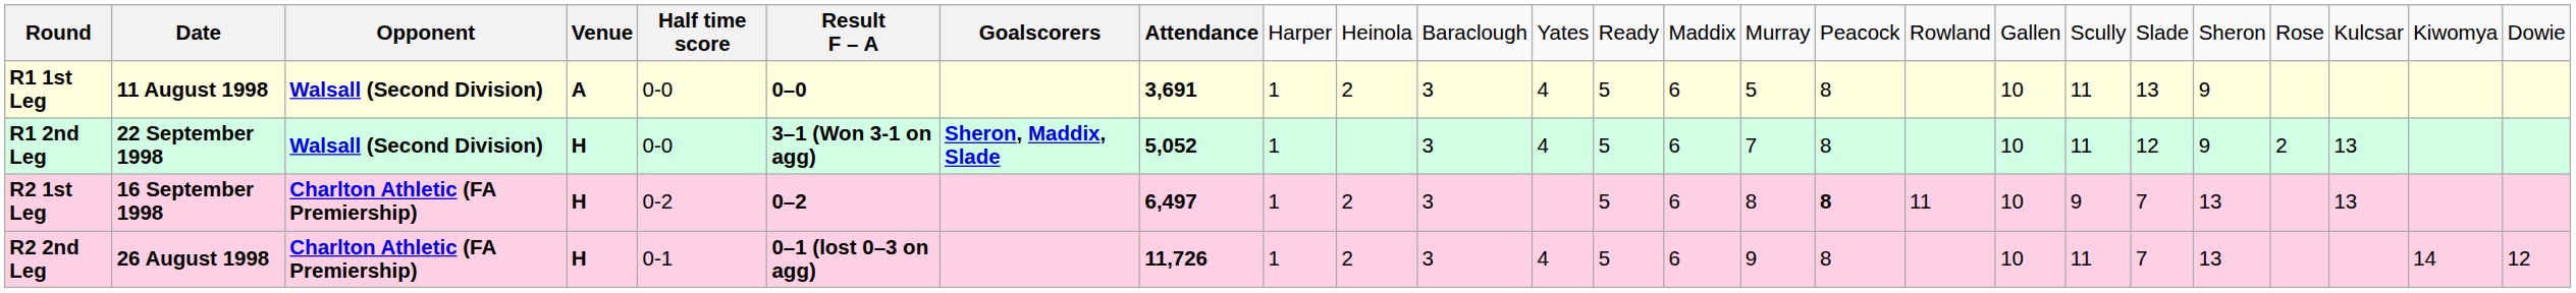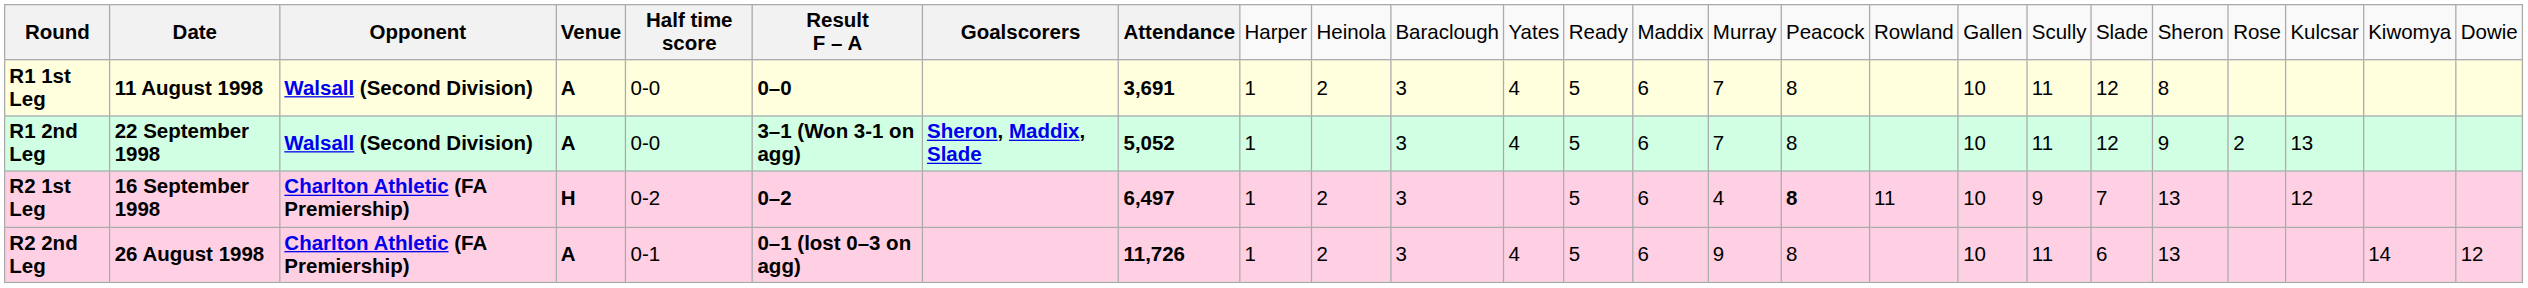R1 1st Leg | column 15: 5 -> 7
R1 1st Leg | column 20: 13 -> 12
R1 1st Leg | column 21: 9 -> 8
R1 2nd Leg | column 4: H -> A
R2 1st Leg | column 15: 8 -> 4
R2 1st Leg | column 23: 13 -> 12
R2 2nd Leg | column 4: H -> A
R2 2nd Leg | column 20: 7 -> 6
